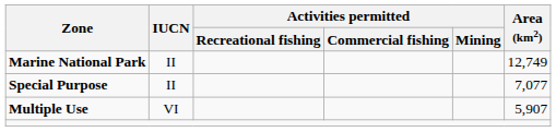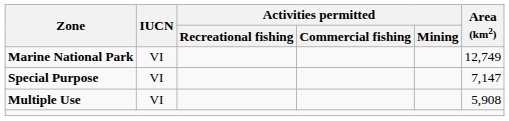Marine National Park | IUCN: II -> VI
Special Purpose | IUCN: II -> VI
Special Purpose | Area (km2): 7,077 -> 7,147
Multiple Use | Area (km2): 5,907 -> 5,908
